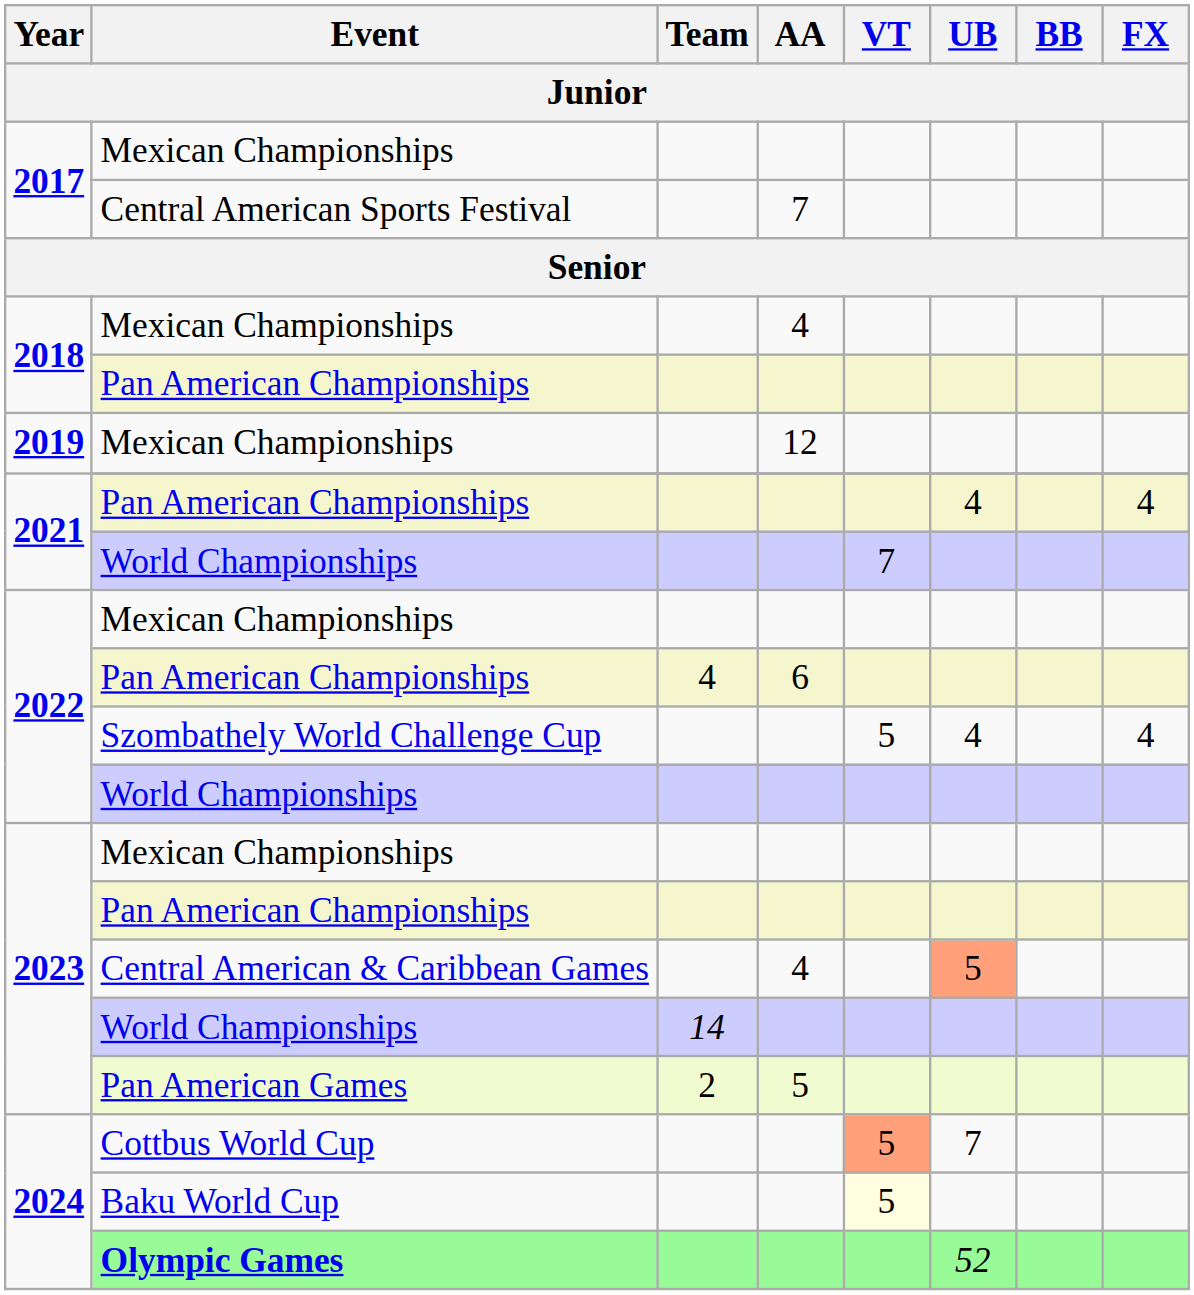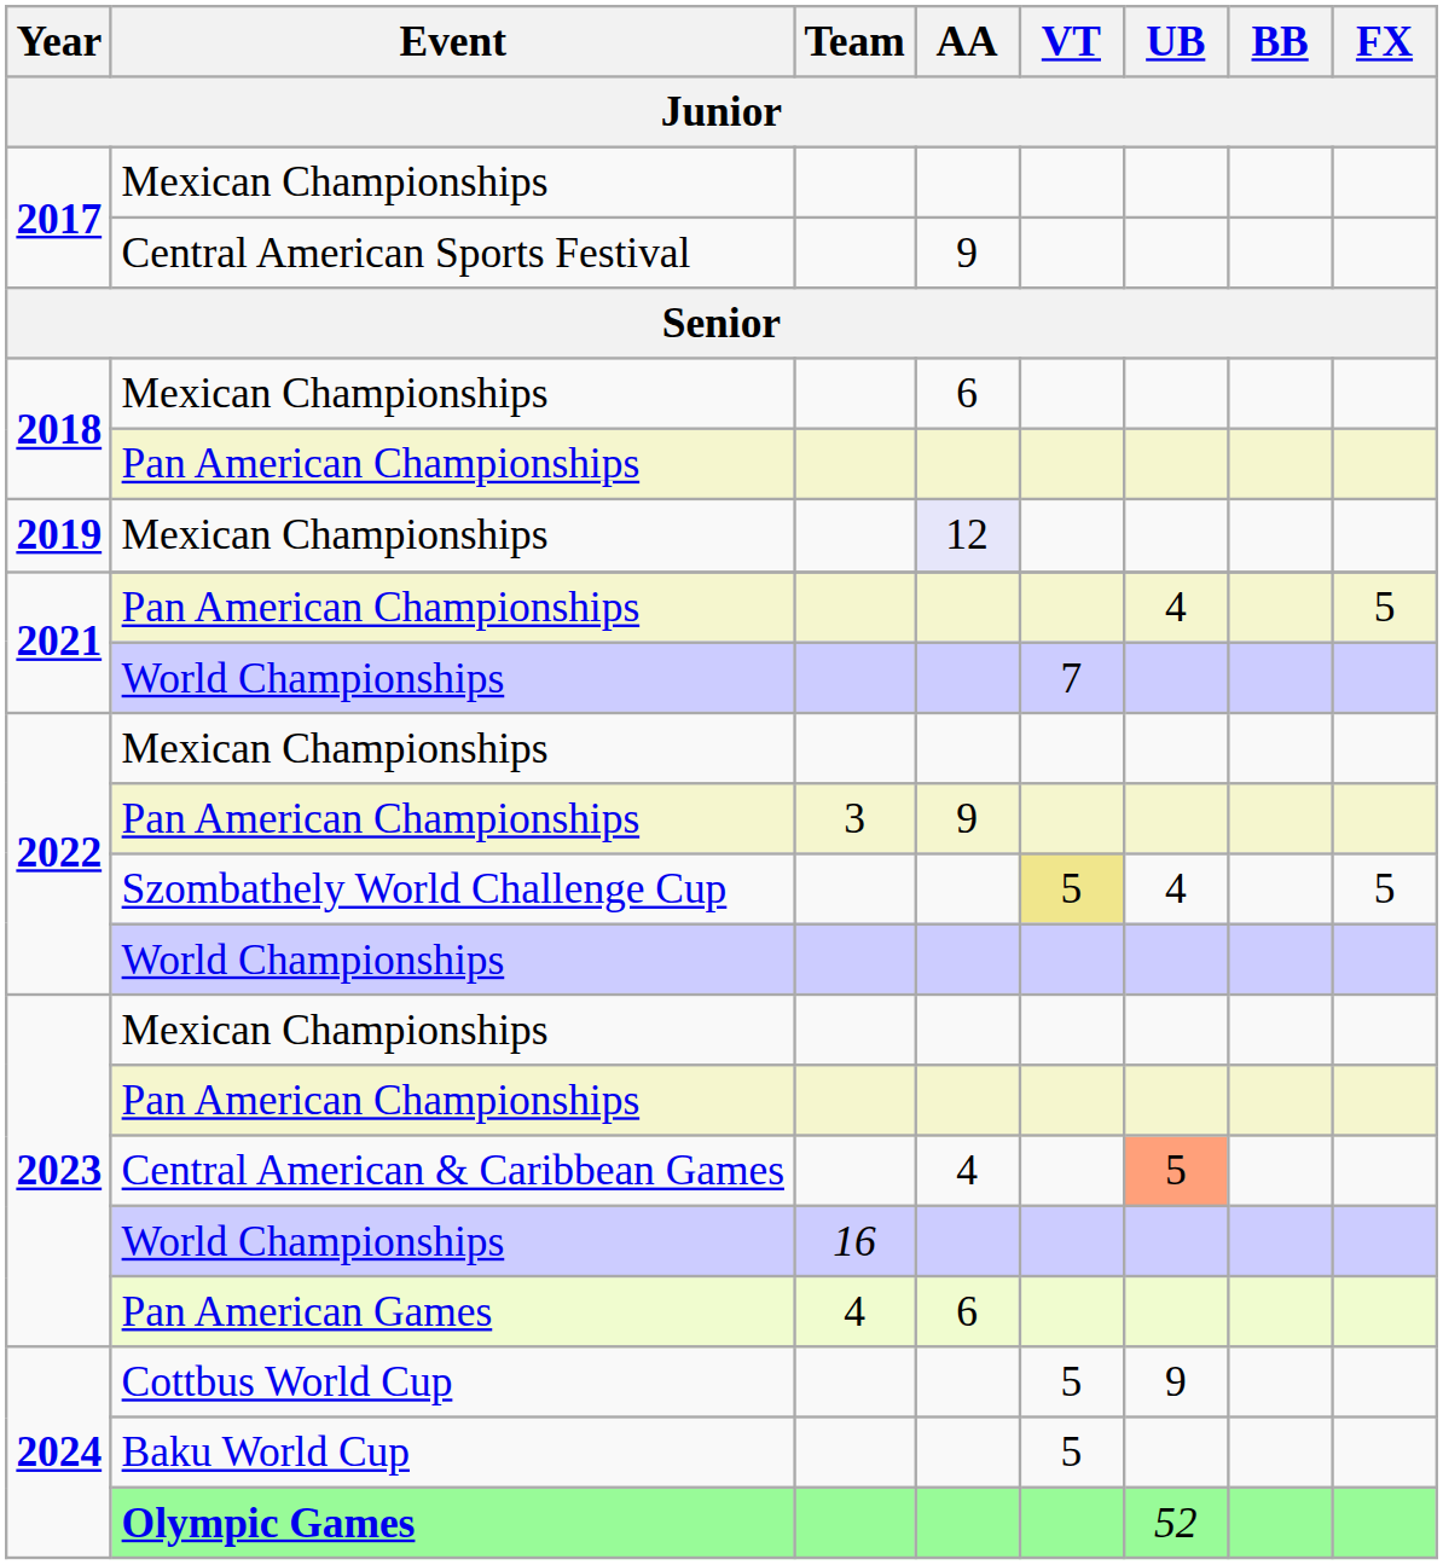Central American Sports Festival | AA: 7 -> 9
2018 / Mexican Championships | AA: 4 -> 6
2019 / Mexican Championships | AA: no background -> lavender background
2021 / Pan American Championships | FX: 4 -> 5
2022 / Pan American Championships | Team: 4 -> 3
2022 / Pan American Championships | AA: 6 -> 9
Szombathely World Challenge Cup | VT: no background -> khaki background
Szombathely World Challenge Cup | FX: 4 -> 5
2023 / World Championships | Team: 14 -> 16
Pan American Games | Team: 2 -> 4
Pan American Games | AA: 5 -> 6
Cottbus World Cup | VT: lightsalmon background -> no background
Cottbus World Cup | UB: 7 -> 9
Baku World Cup | VT: lightyellow background -> no background
